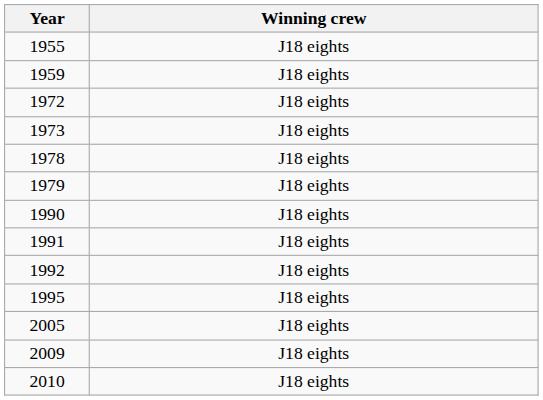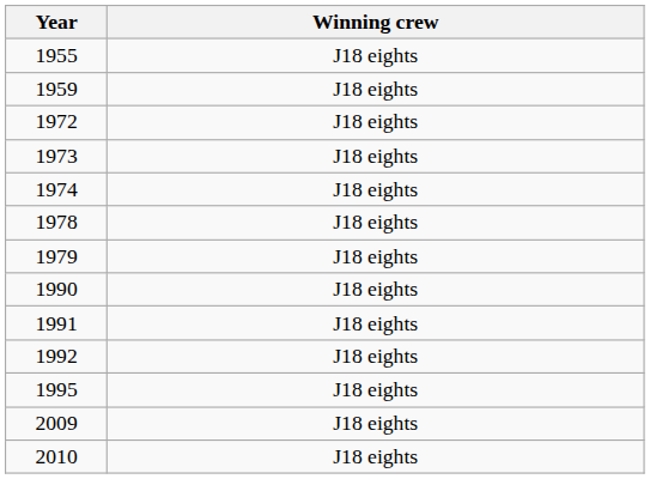+ row: 1974 | J18 eights
- row: 2005 | J18 eights
